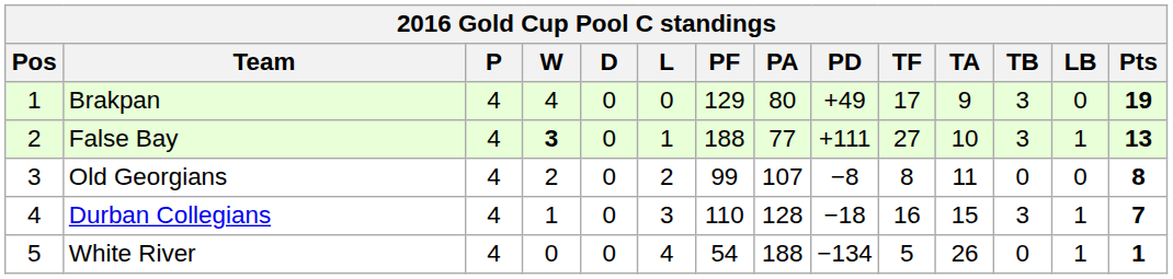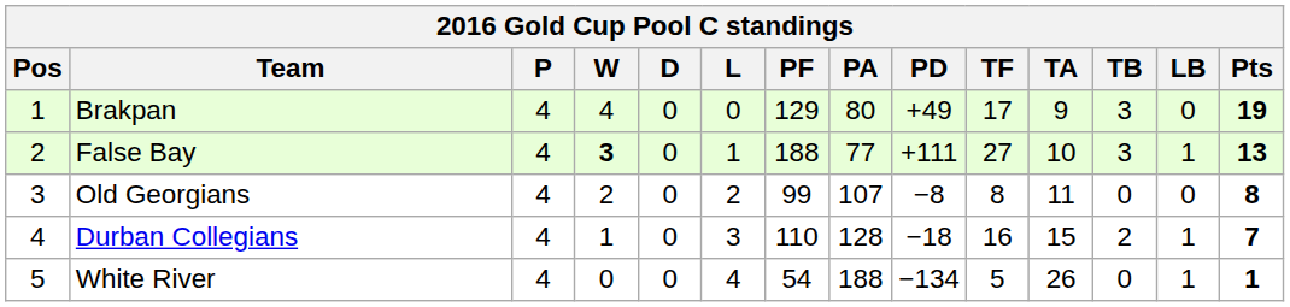Durban Collegians | TB: 3 -> 2
